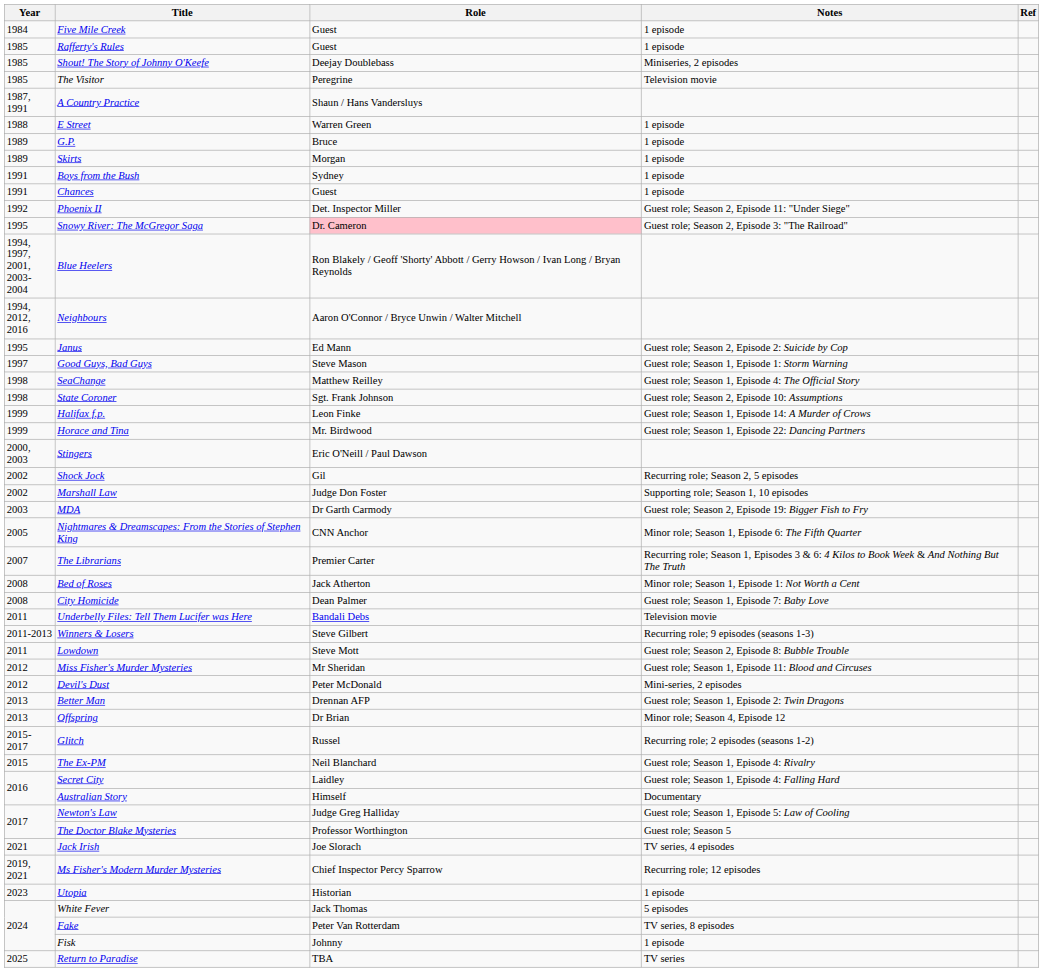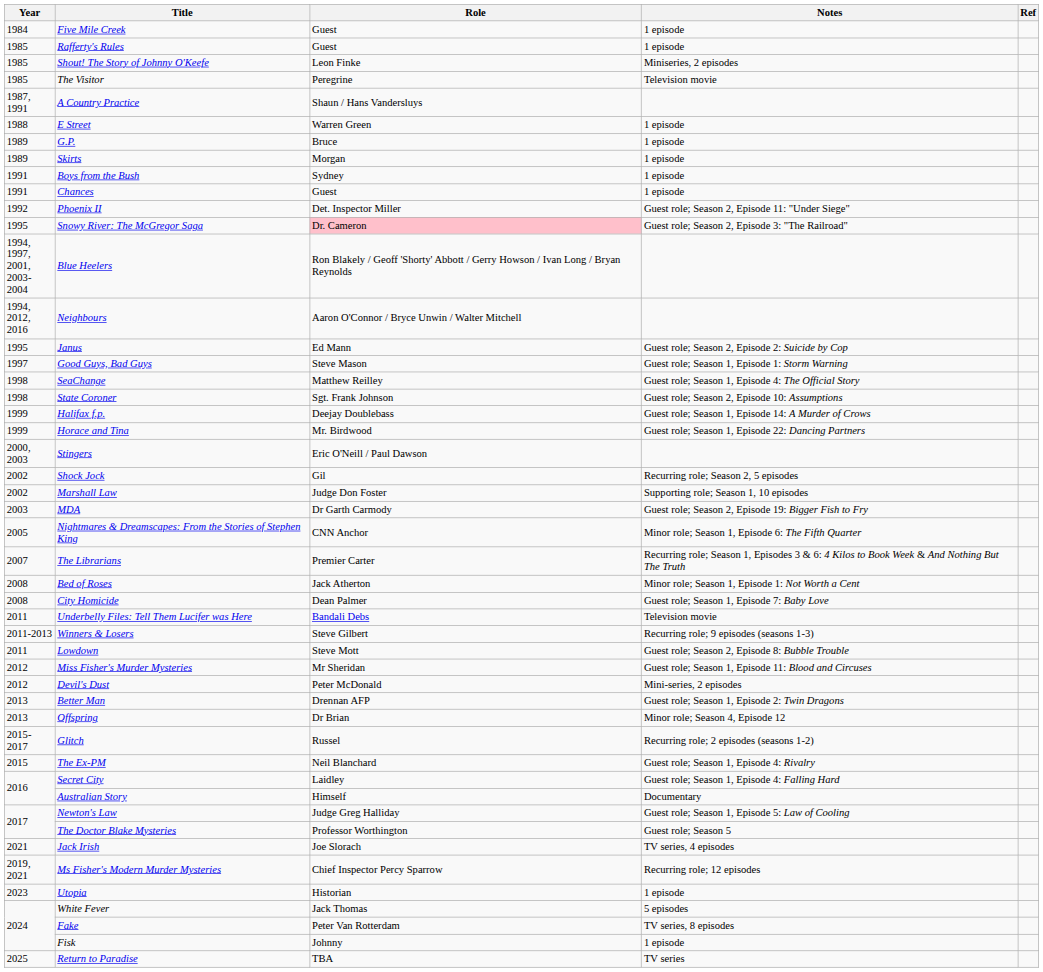Shout! The Story of Johnny O'Keefe | Role: Deejay Doublebass -> Leon Finke
Halifax f.p. | Role: Leon Finke -> Deejay Doublebass
